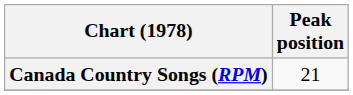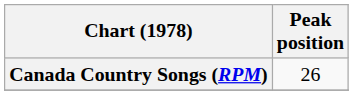Canada Country Songs (RPM) | Peak position: 21 -> 26
